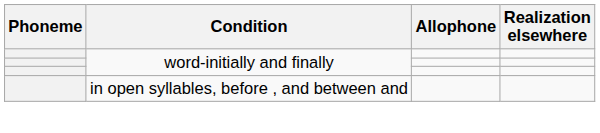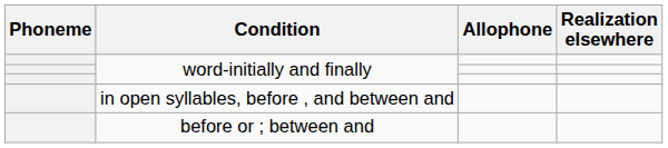+ row: before or ; between and
